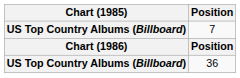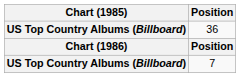rows swapped: 36 <-> 7
